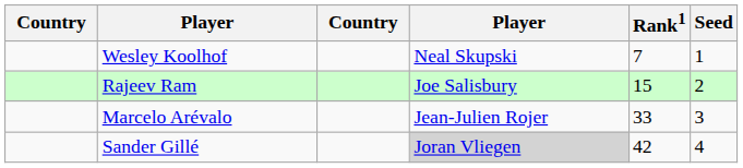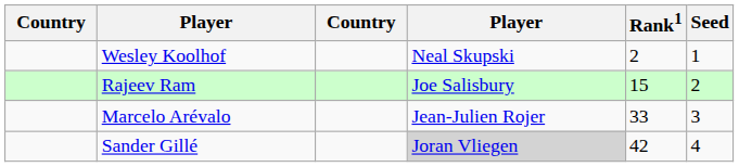Wesley Koolhof | Rank1: 7 -> 2
